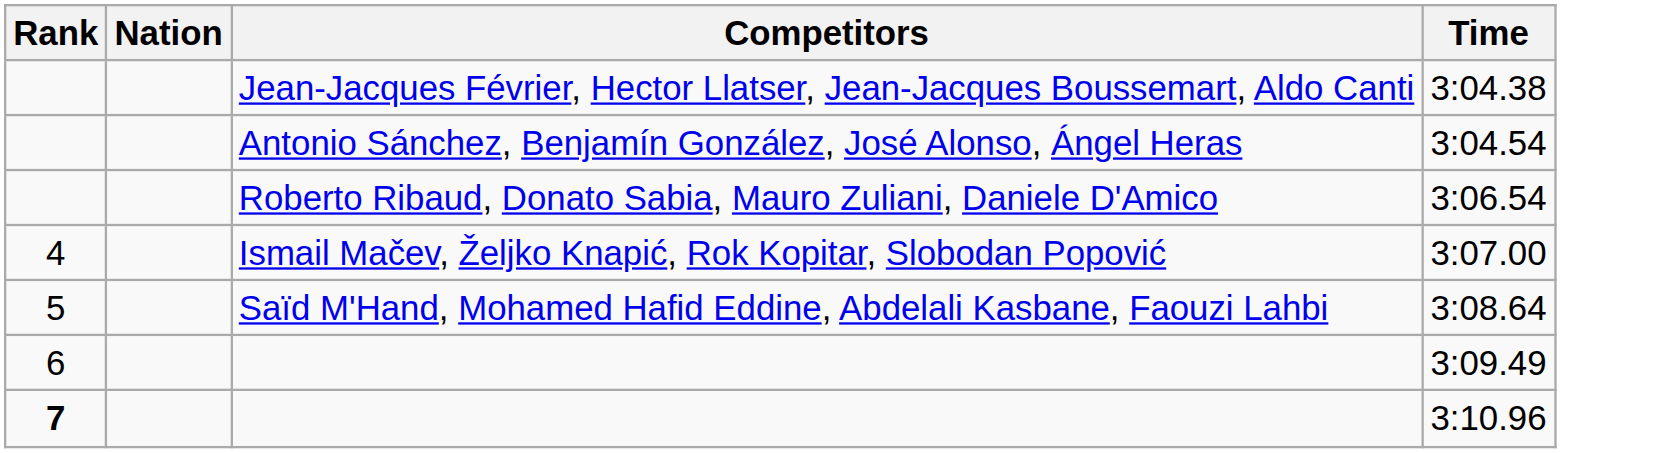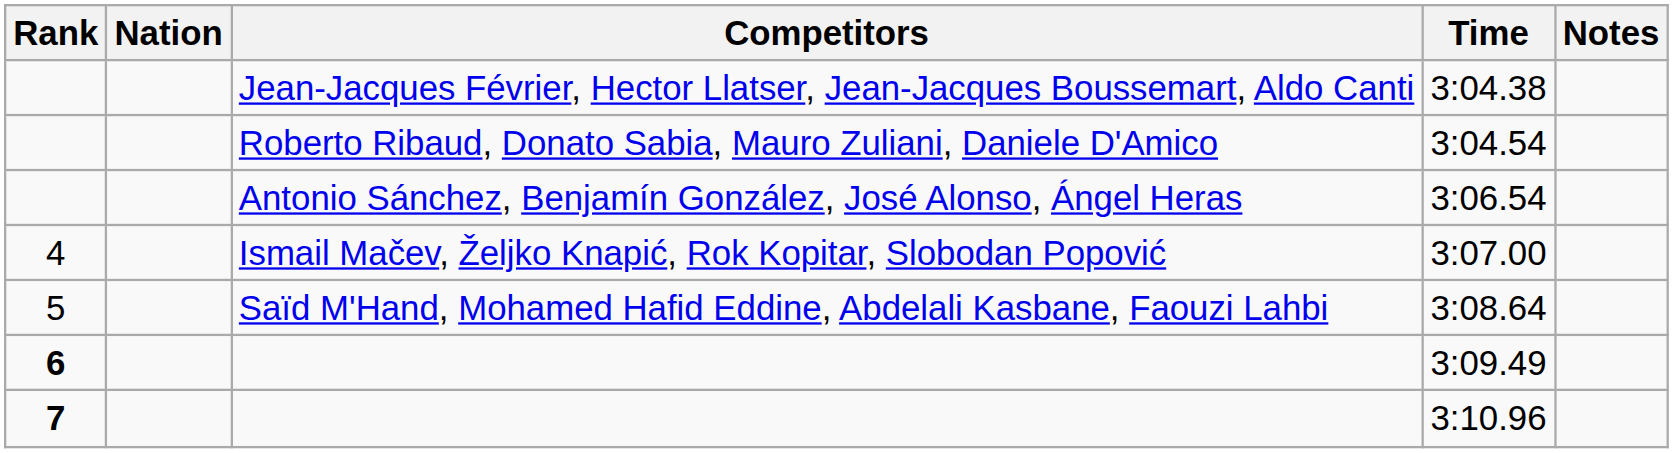+ column: Notes
3:04.54 | Competitors: Antonio Sánchez, Benjamín González, José Alonso, Ángel Heras -> Roberto Ribaud, Donato Sabia, Mauro Zuliani, Daniele D'Amico
3:06.54 | Competitors: Roberto Ribaud, Donato Sabia, Mauro Zuliani, Daniele D'Amico -> Antonio Sánchez, Benjamín González, José Alonso, Ángel Heras
3:09.49 | Rank: normal -> bold
